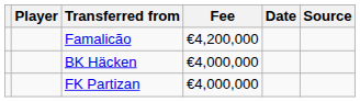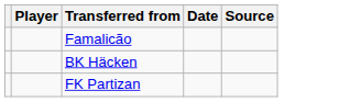- column: Fee | €4,200,000 | €4,000,000 | €4,000,000
